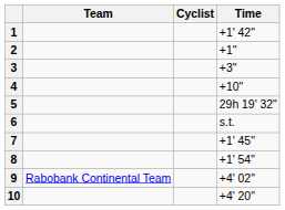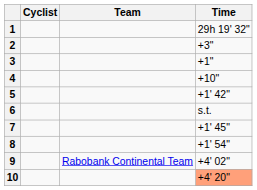columns swapped: Cyclist <-> Team
1 | Time: +1' 42" -> 29h 19' 32"
2 | Time: +1" -> +3"
3 | Time: +3" -> +1"
5 | Time: 29h 19' 32" -> +1' 42"
10 | Time: no background -> lightsalmon background
